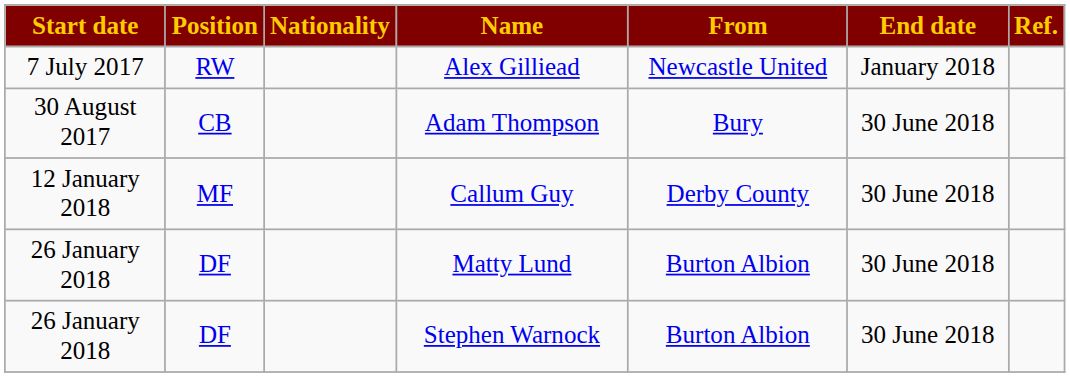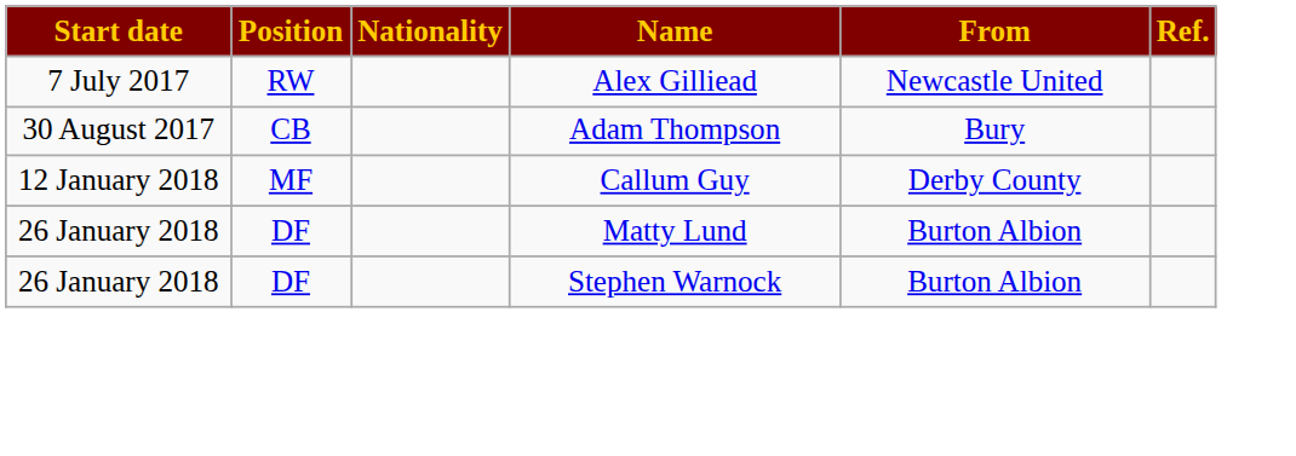- column: End date | January 2018 | 30 June 2018 | 30 June 2018 | 30 June 2018 | 30 June 2018
